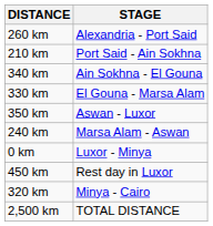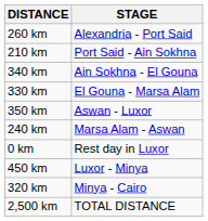0 km | STAGE: Luxor - Minya -> Rest day in Luxor
450 km | STAGE: Rest day in Luxor -> Luxor - Minya
